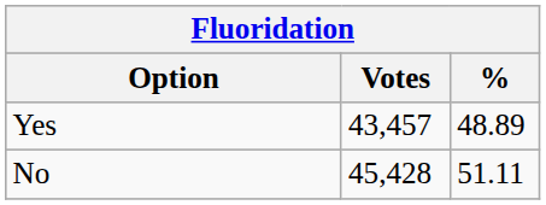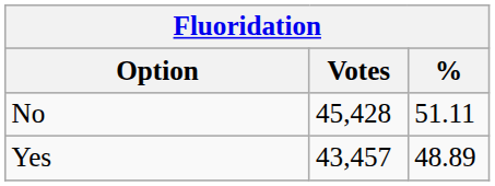rows swapped: No <-> Yes
